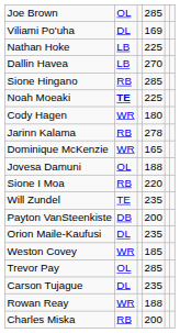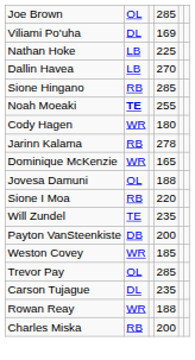Noah Moeaki | column 4: 225 -> 255
- row: Orion Maile-Kaufusi | DL | 235
